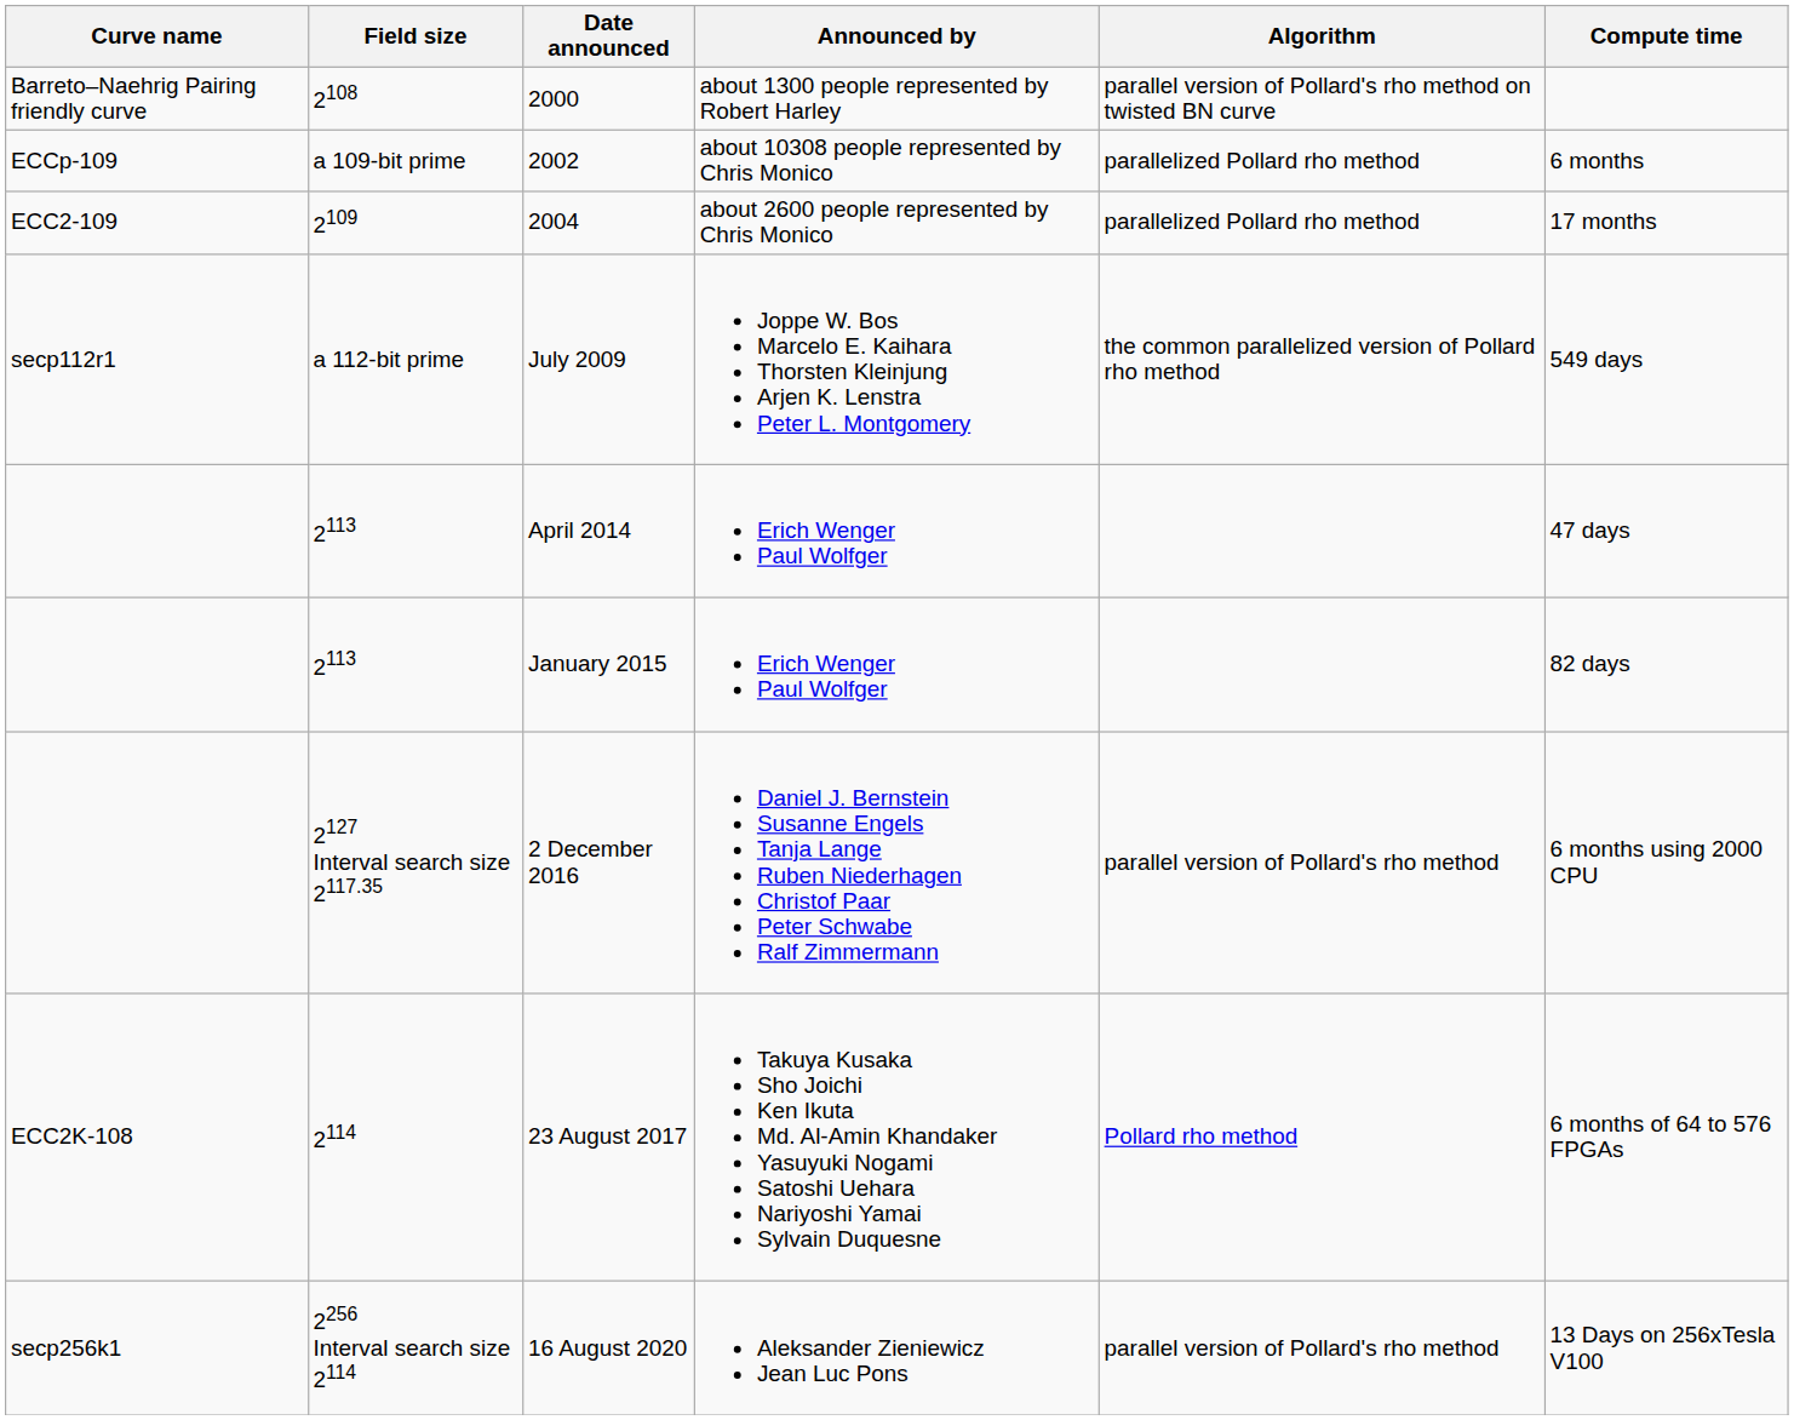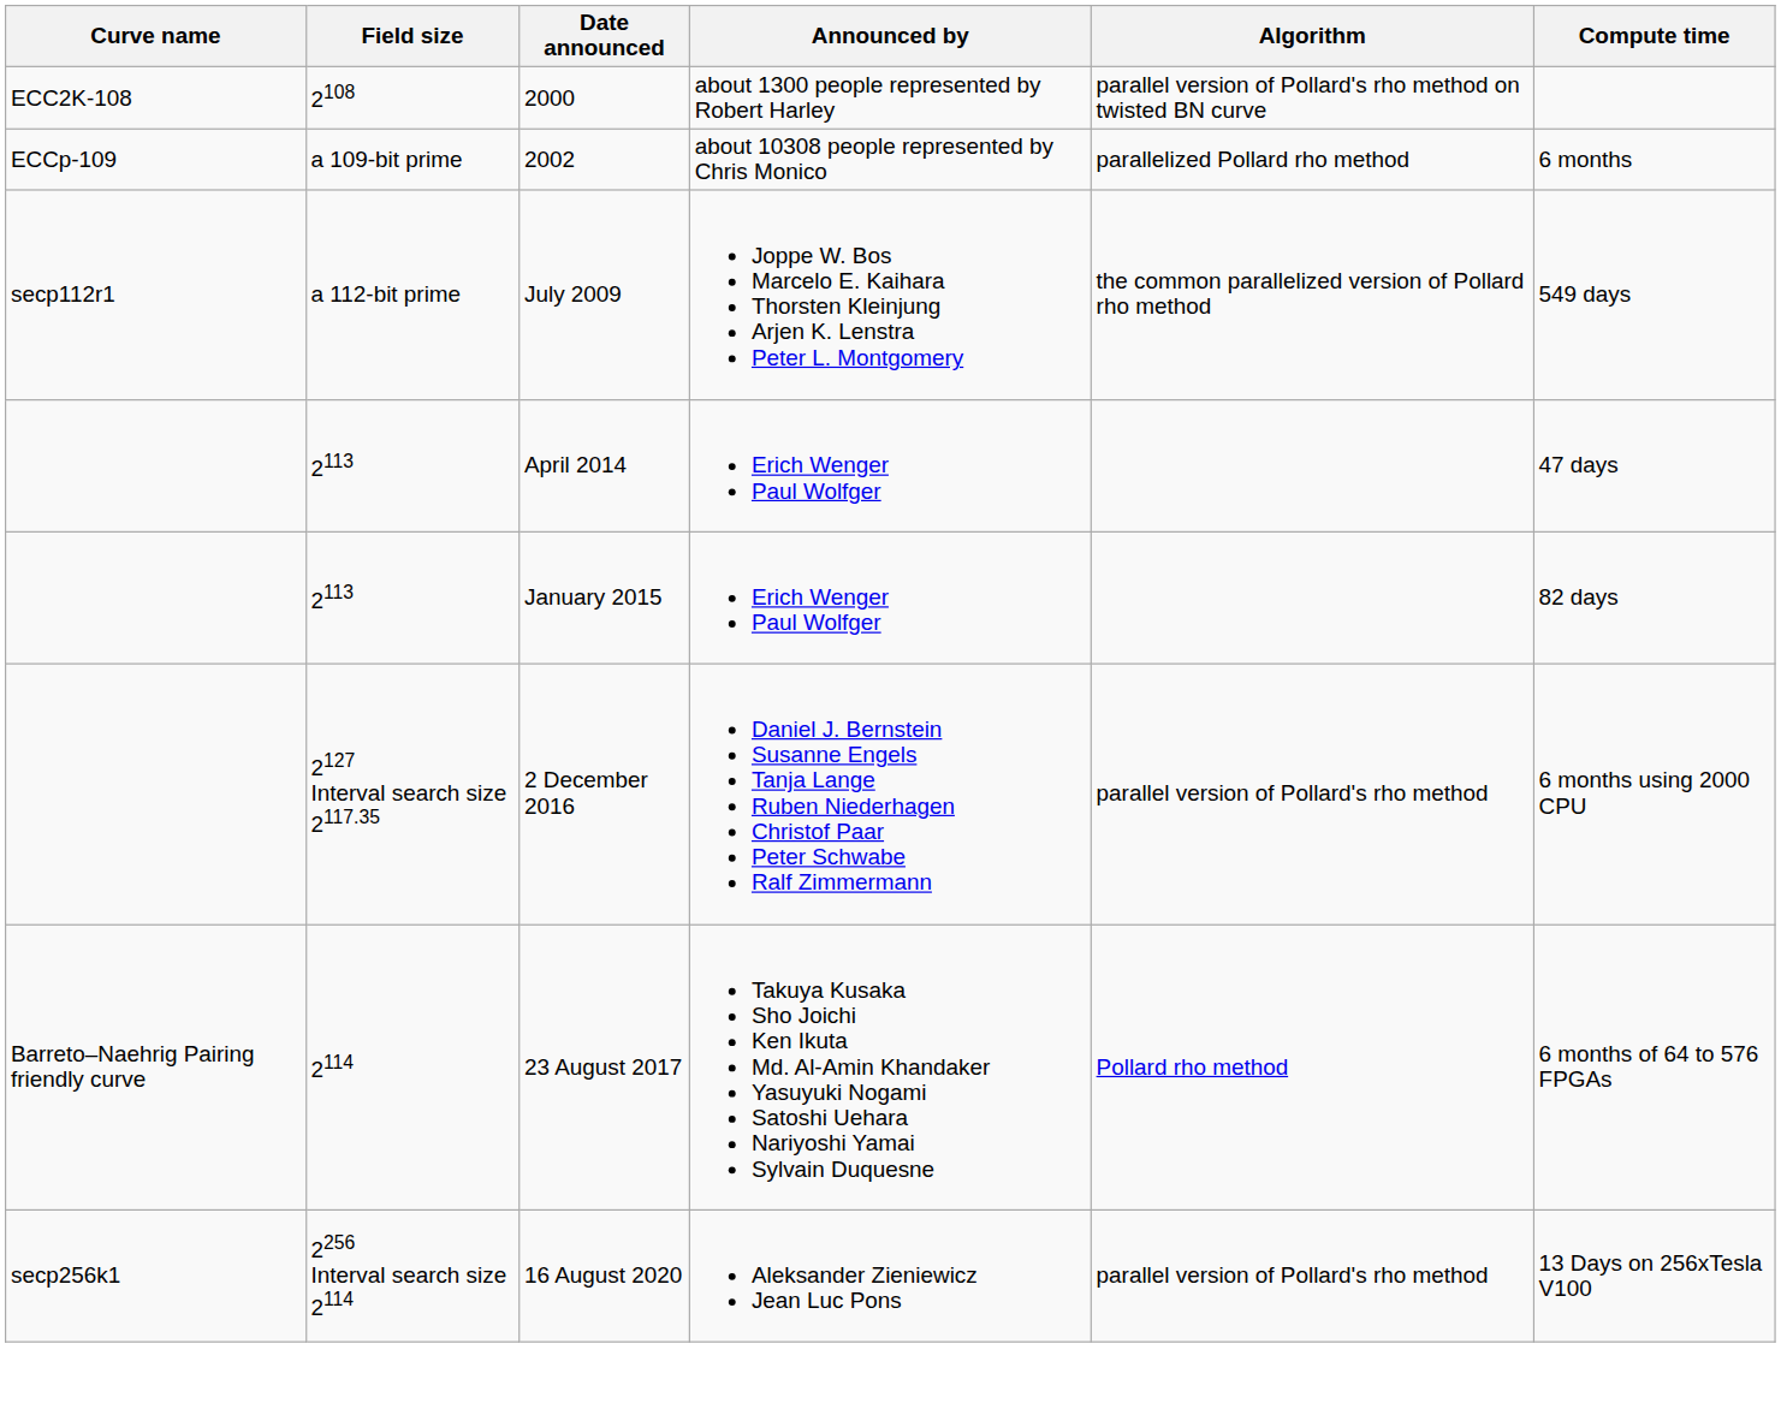2000 | Curve name: Barreto–Naehrig Pairing friendly curve -> ECC2K-108
- row: ECC2-109 | 2109 | 2004 | about 2600 people represented by Chris Monico | parallelized Pollard rho method | 17 months
23 August 2017 | Curve name: ECC2K-108 -> Barreto–Naehrig Pairing friendly curve
